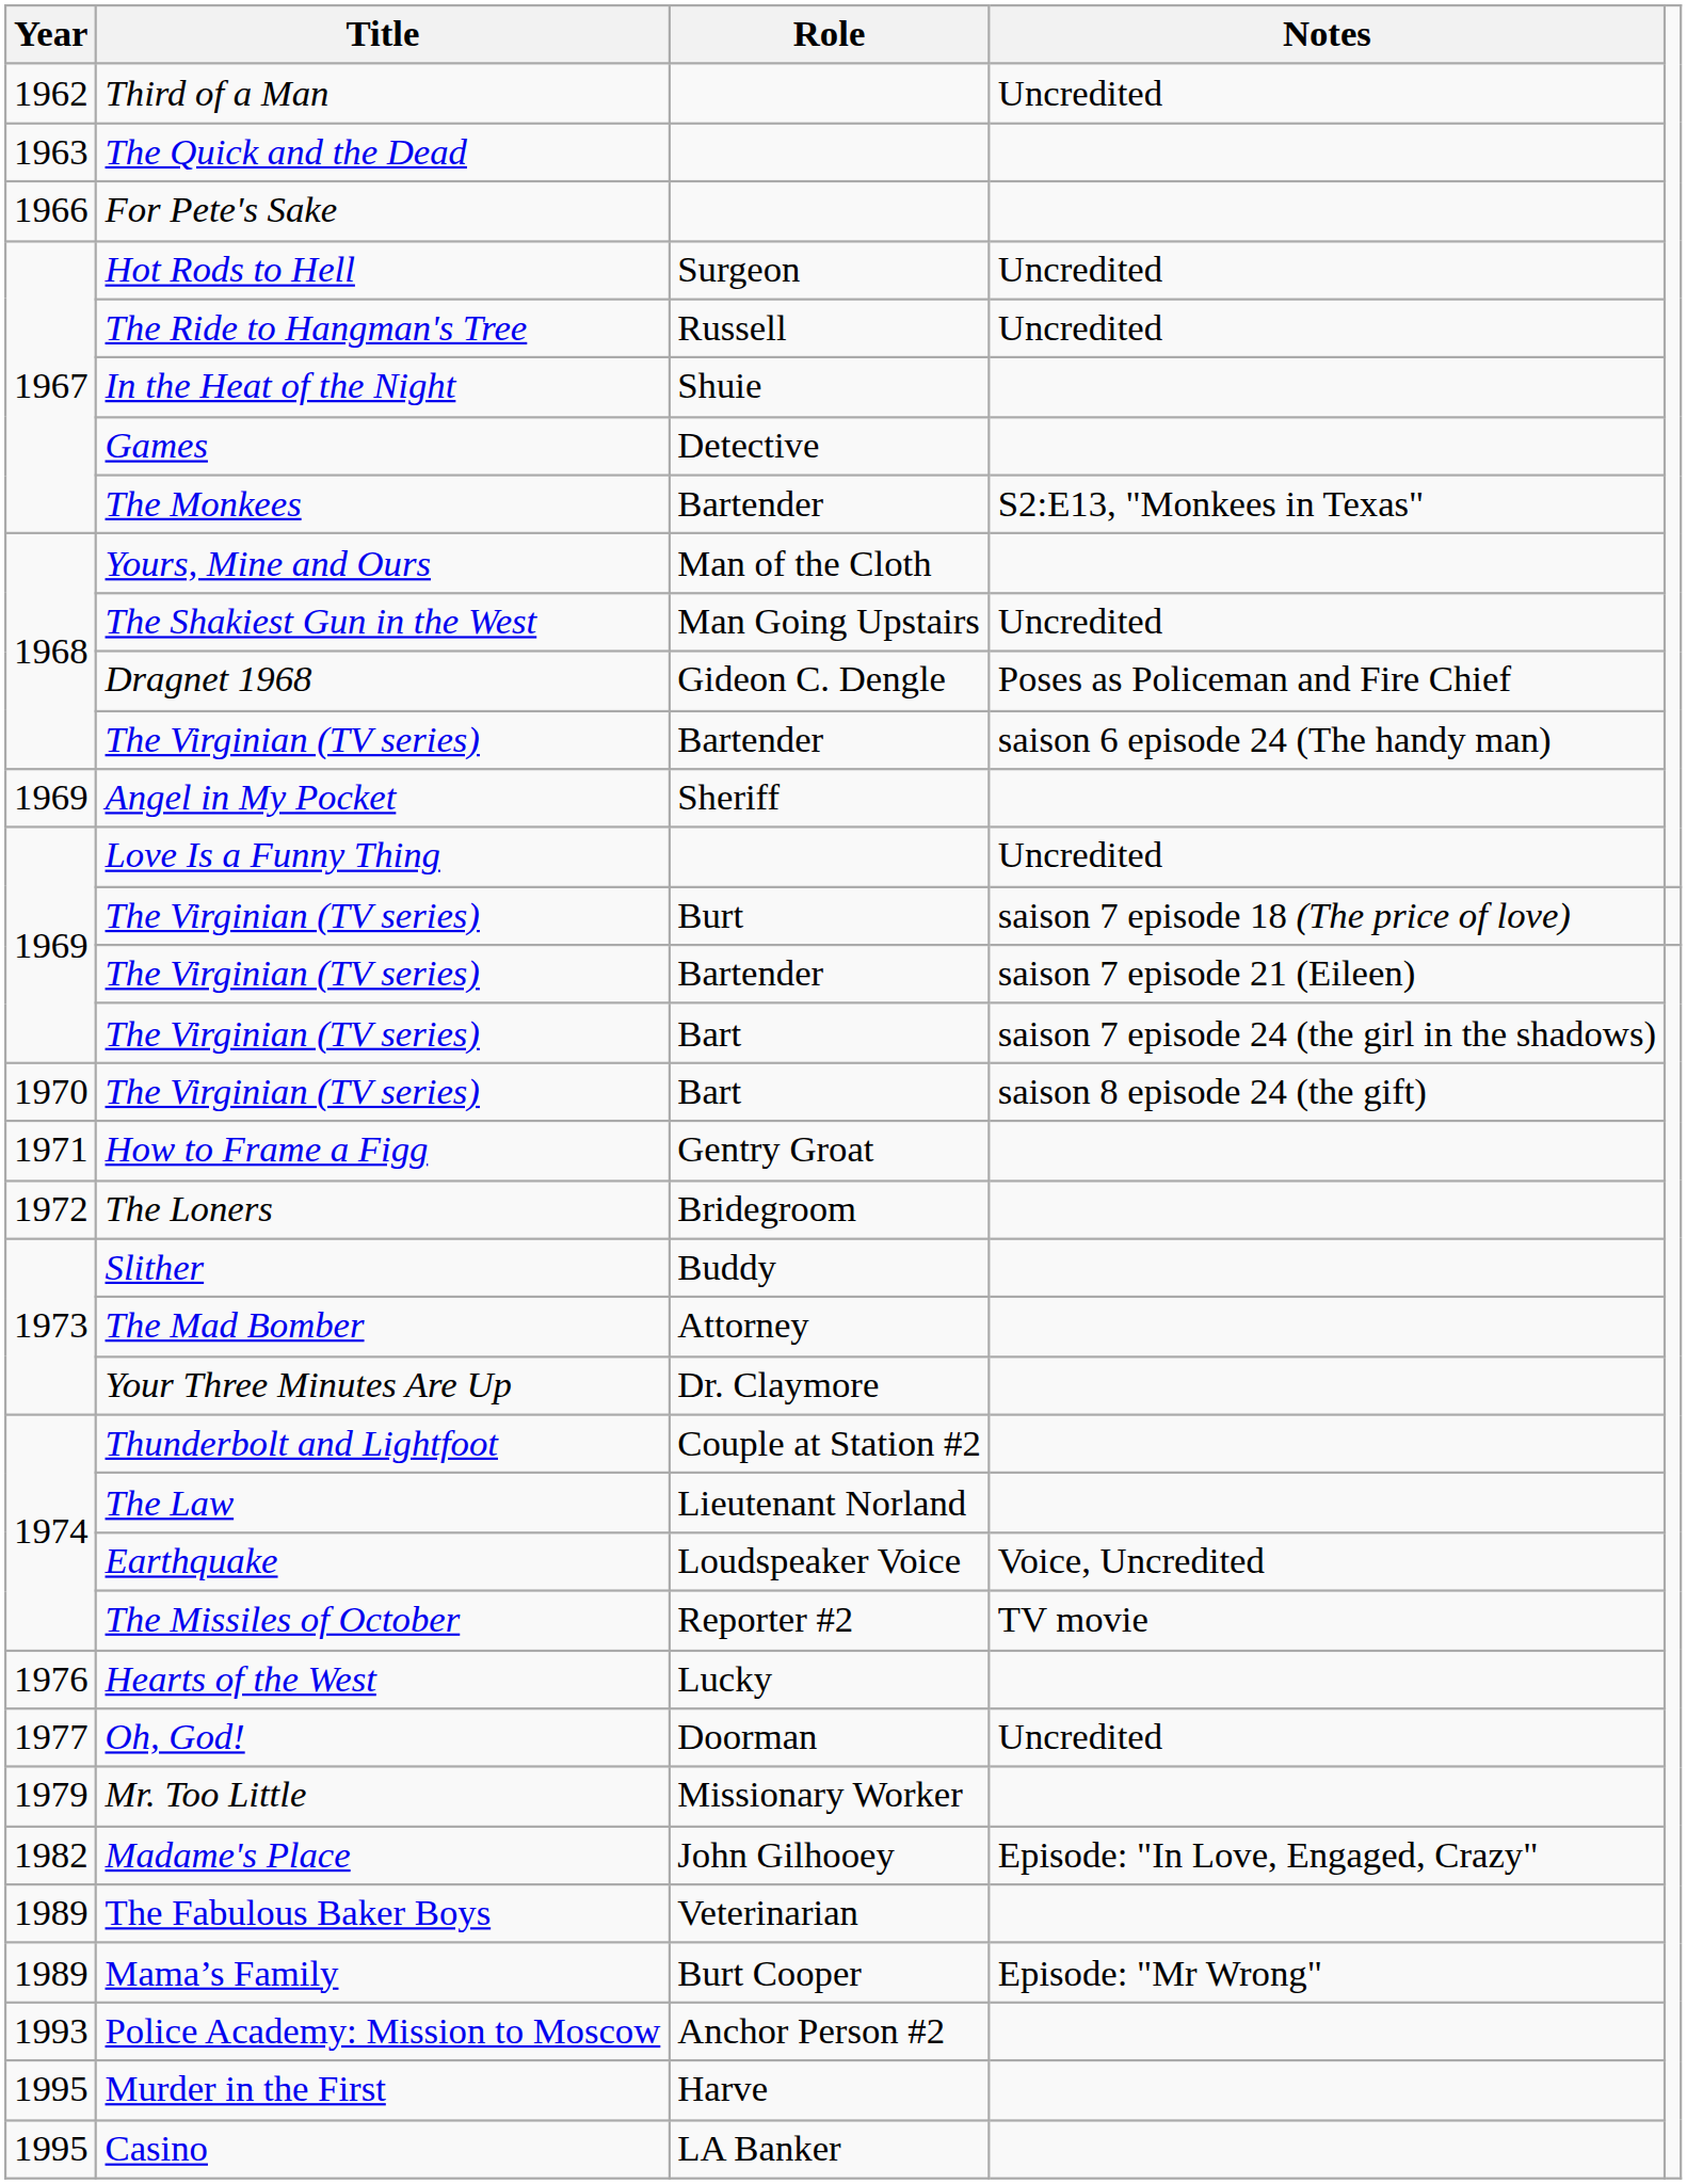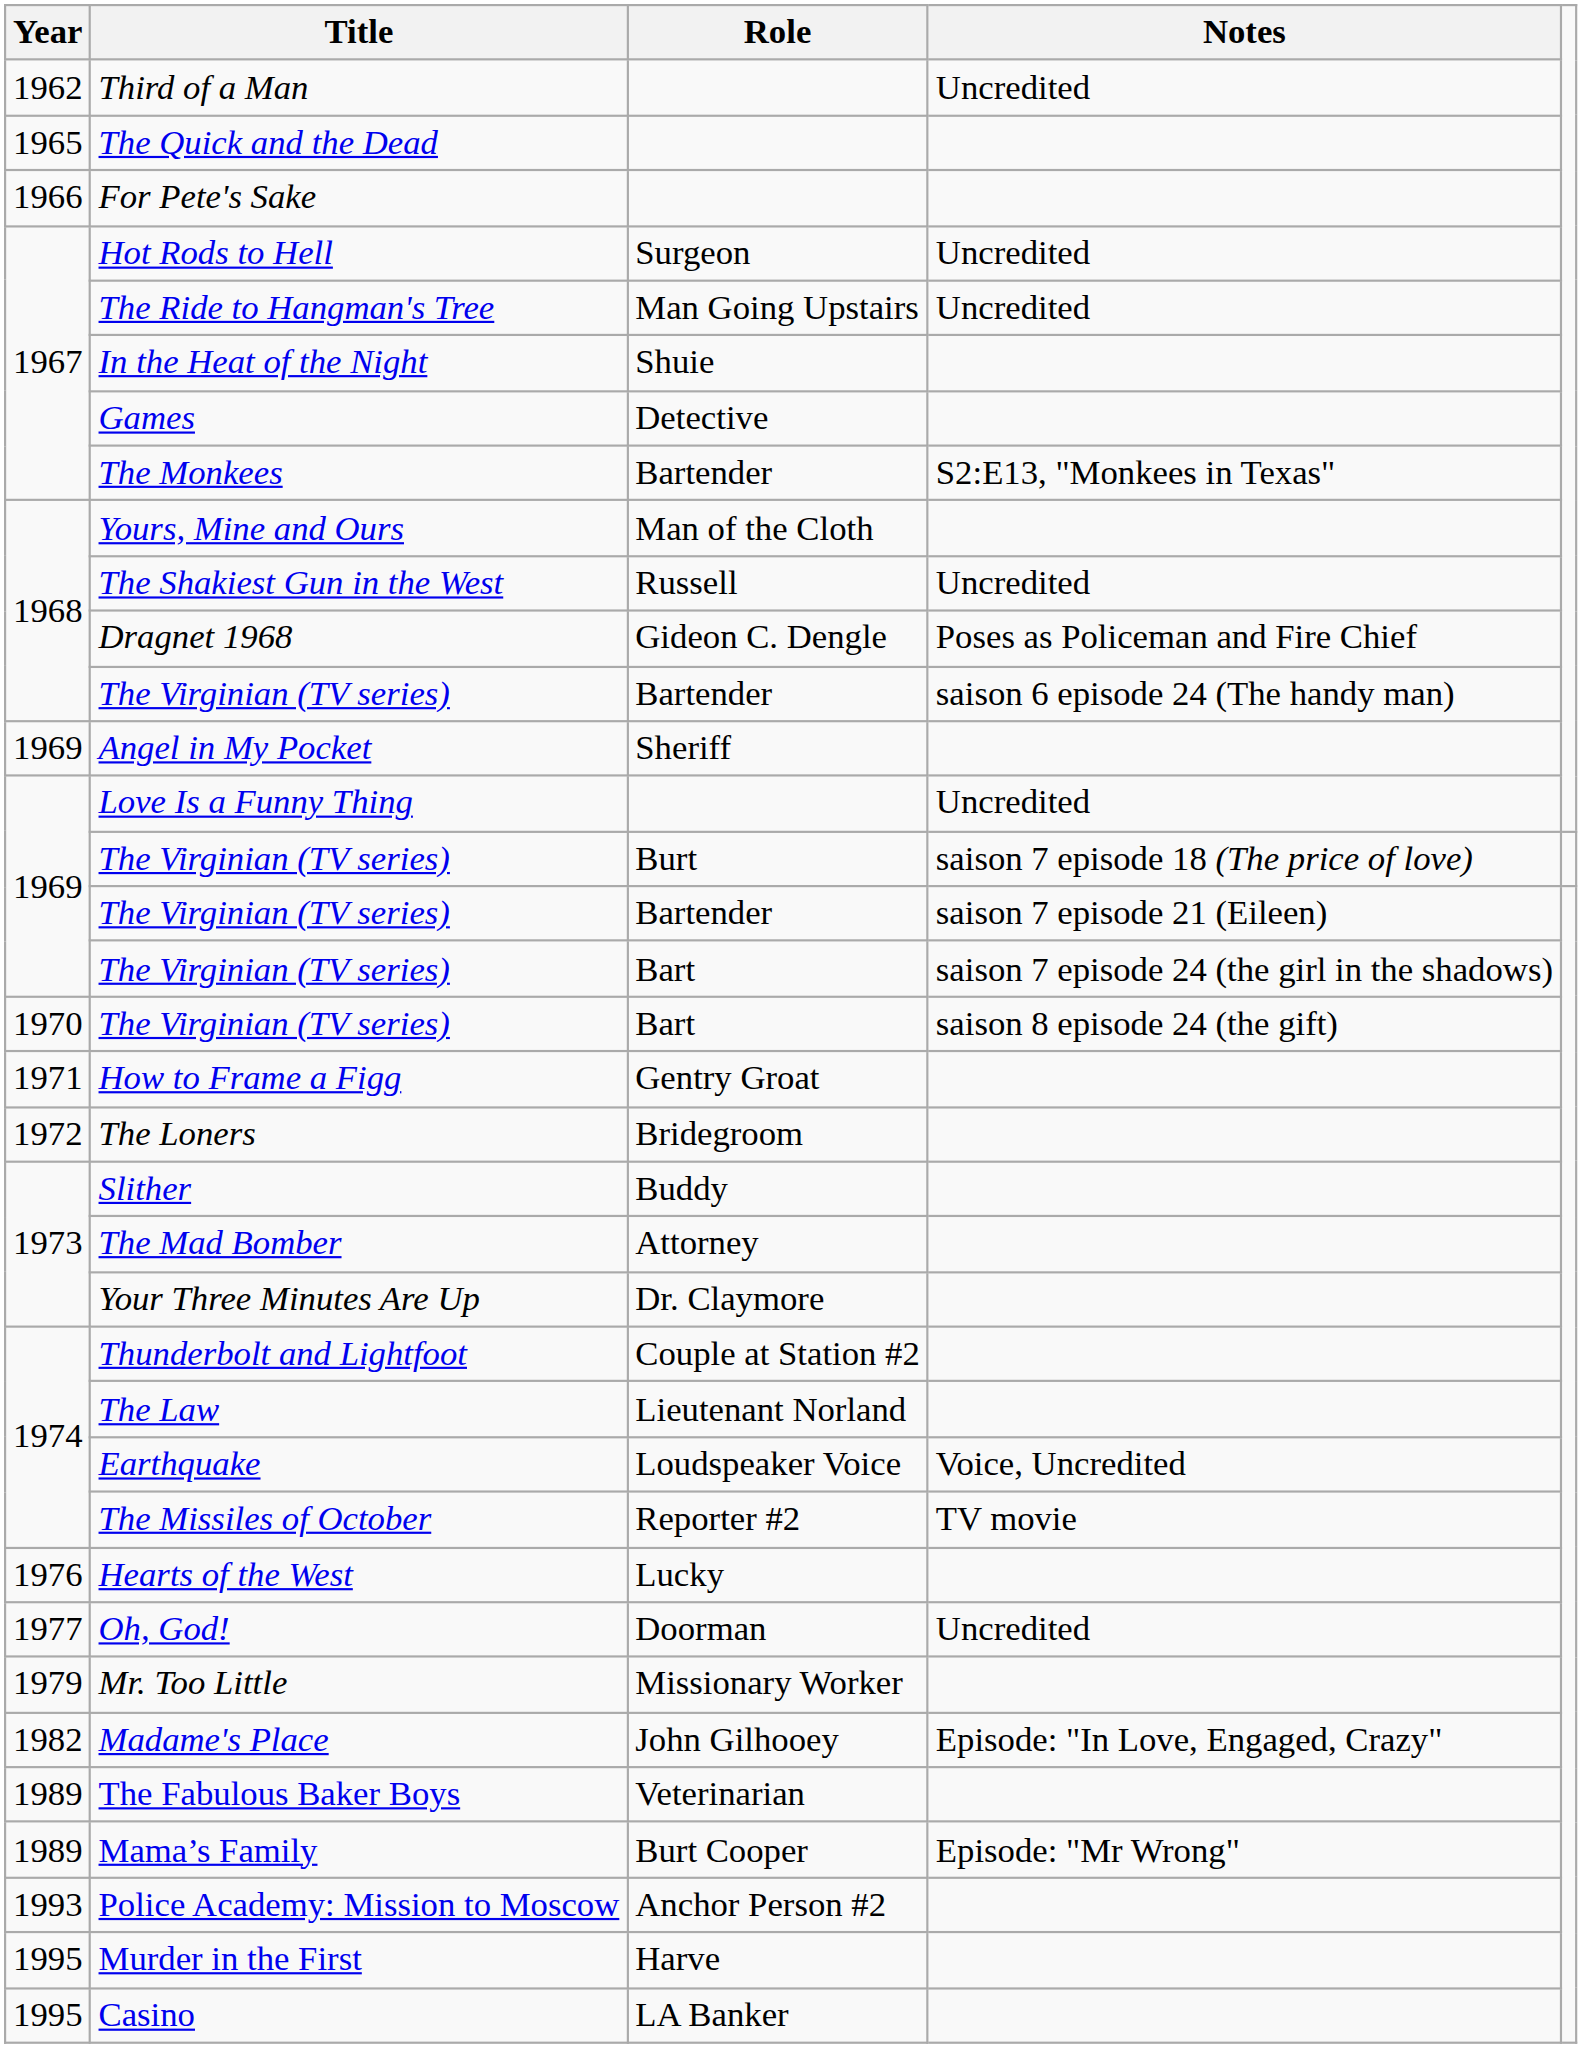The Quick and the Dead | Year: 1963 -> 1965
The Ride to Hangman's Tree | Role: Russell -> Man Going Upstairs
The Shakiest Gun in the West | Role: Man Going Upstairs -> Russell
